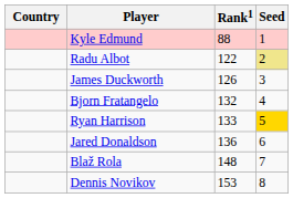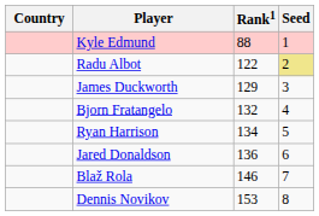James Duckworth | Rank1: 126 -> 129
Ryan Harrison | Rank1: 133 -> 134
Ryan Harrison | Seed: gold background -> no background
Blaž Rola | Rank1: 148 -> 146
